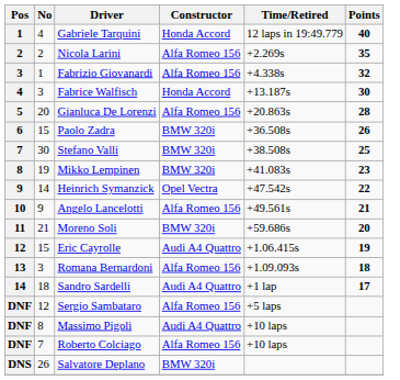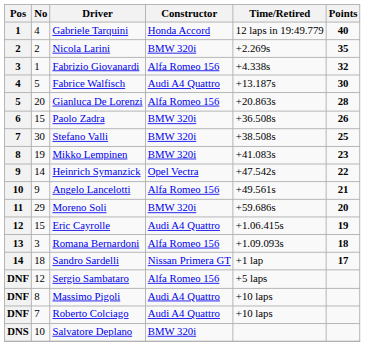Nicola Larini | Constructor: Alfa Romeo 156 -> BMW 320i
Fabrice Walfisch | No: 3 -> 5
Fabrice Walfisch | Constructor: Honda Accord -> Audi A4 Quattro
Moreno Soli | No: 21 -> 29
Sandro Sardelli | Constructor: Audi A4 Quattro -> Nissan Primera GT
Roberto Colciago | Constructor: Alfa Romeo 156 -> Audi A4 Quattro
Salvatore Deplano | No: 26 -> 10
